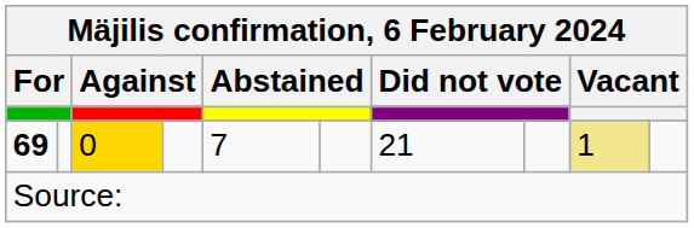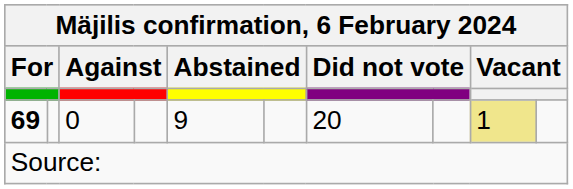69 | column 3: gold background -> no background
69 | column 5: 7 -> 9
69 | column 7: 21 -> 20
